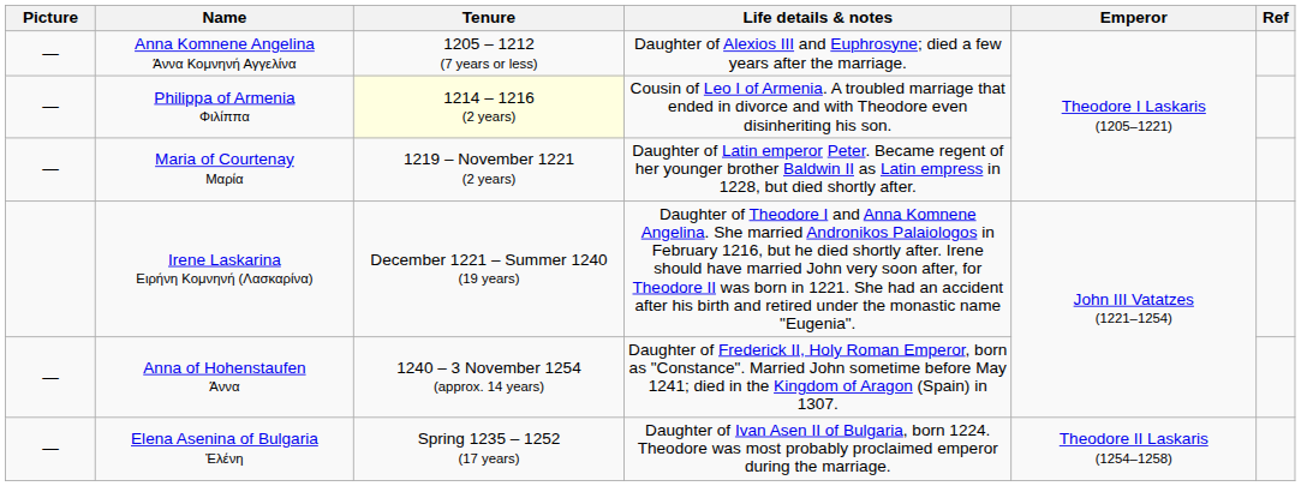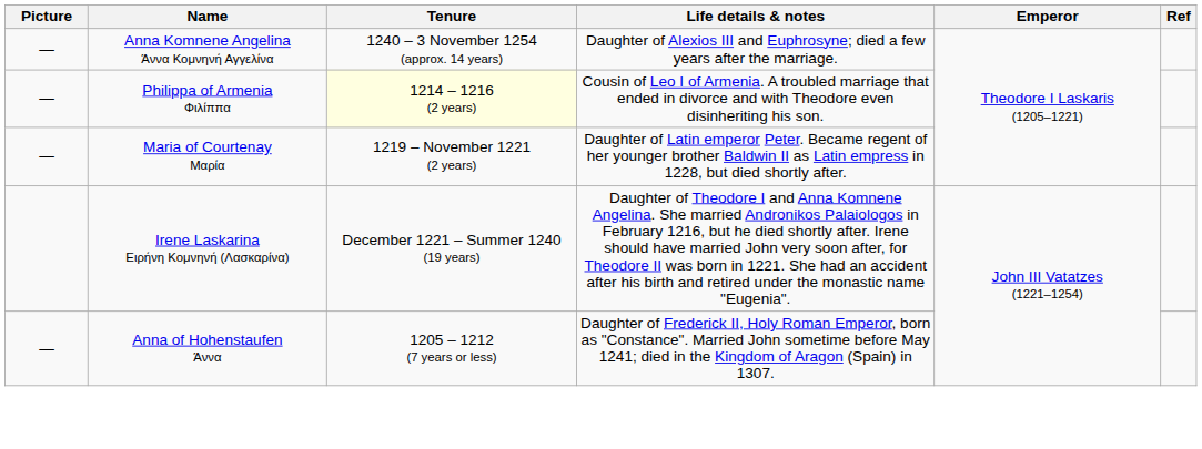Anna Komnene Angelina Άννα Κομνηνή Αγγελίνα | Tenure: 1205 – 1212 (7 years or less) -> 1240 – 3 November 1254 (approx. 14 years)
Anna of Hohenstaufen Άννα | Tenure: 1240 – 3 November 1254 (approx. 14 years) -> 1205 – 1212 (7 years or less)
- row: — | Elena Asenina of Bulgaria Ἑλένη | Spring 1235 – 1252 (17 years) | Daughter of Ivan Asen II of Bulgaria, born 1224. Theodore was most probably proclaimed emperor during the marriage. | Theodore II Laskaris (1254–1258)
